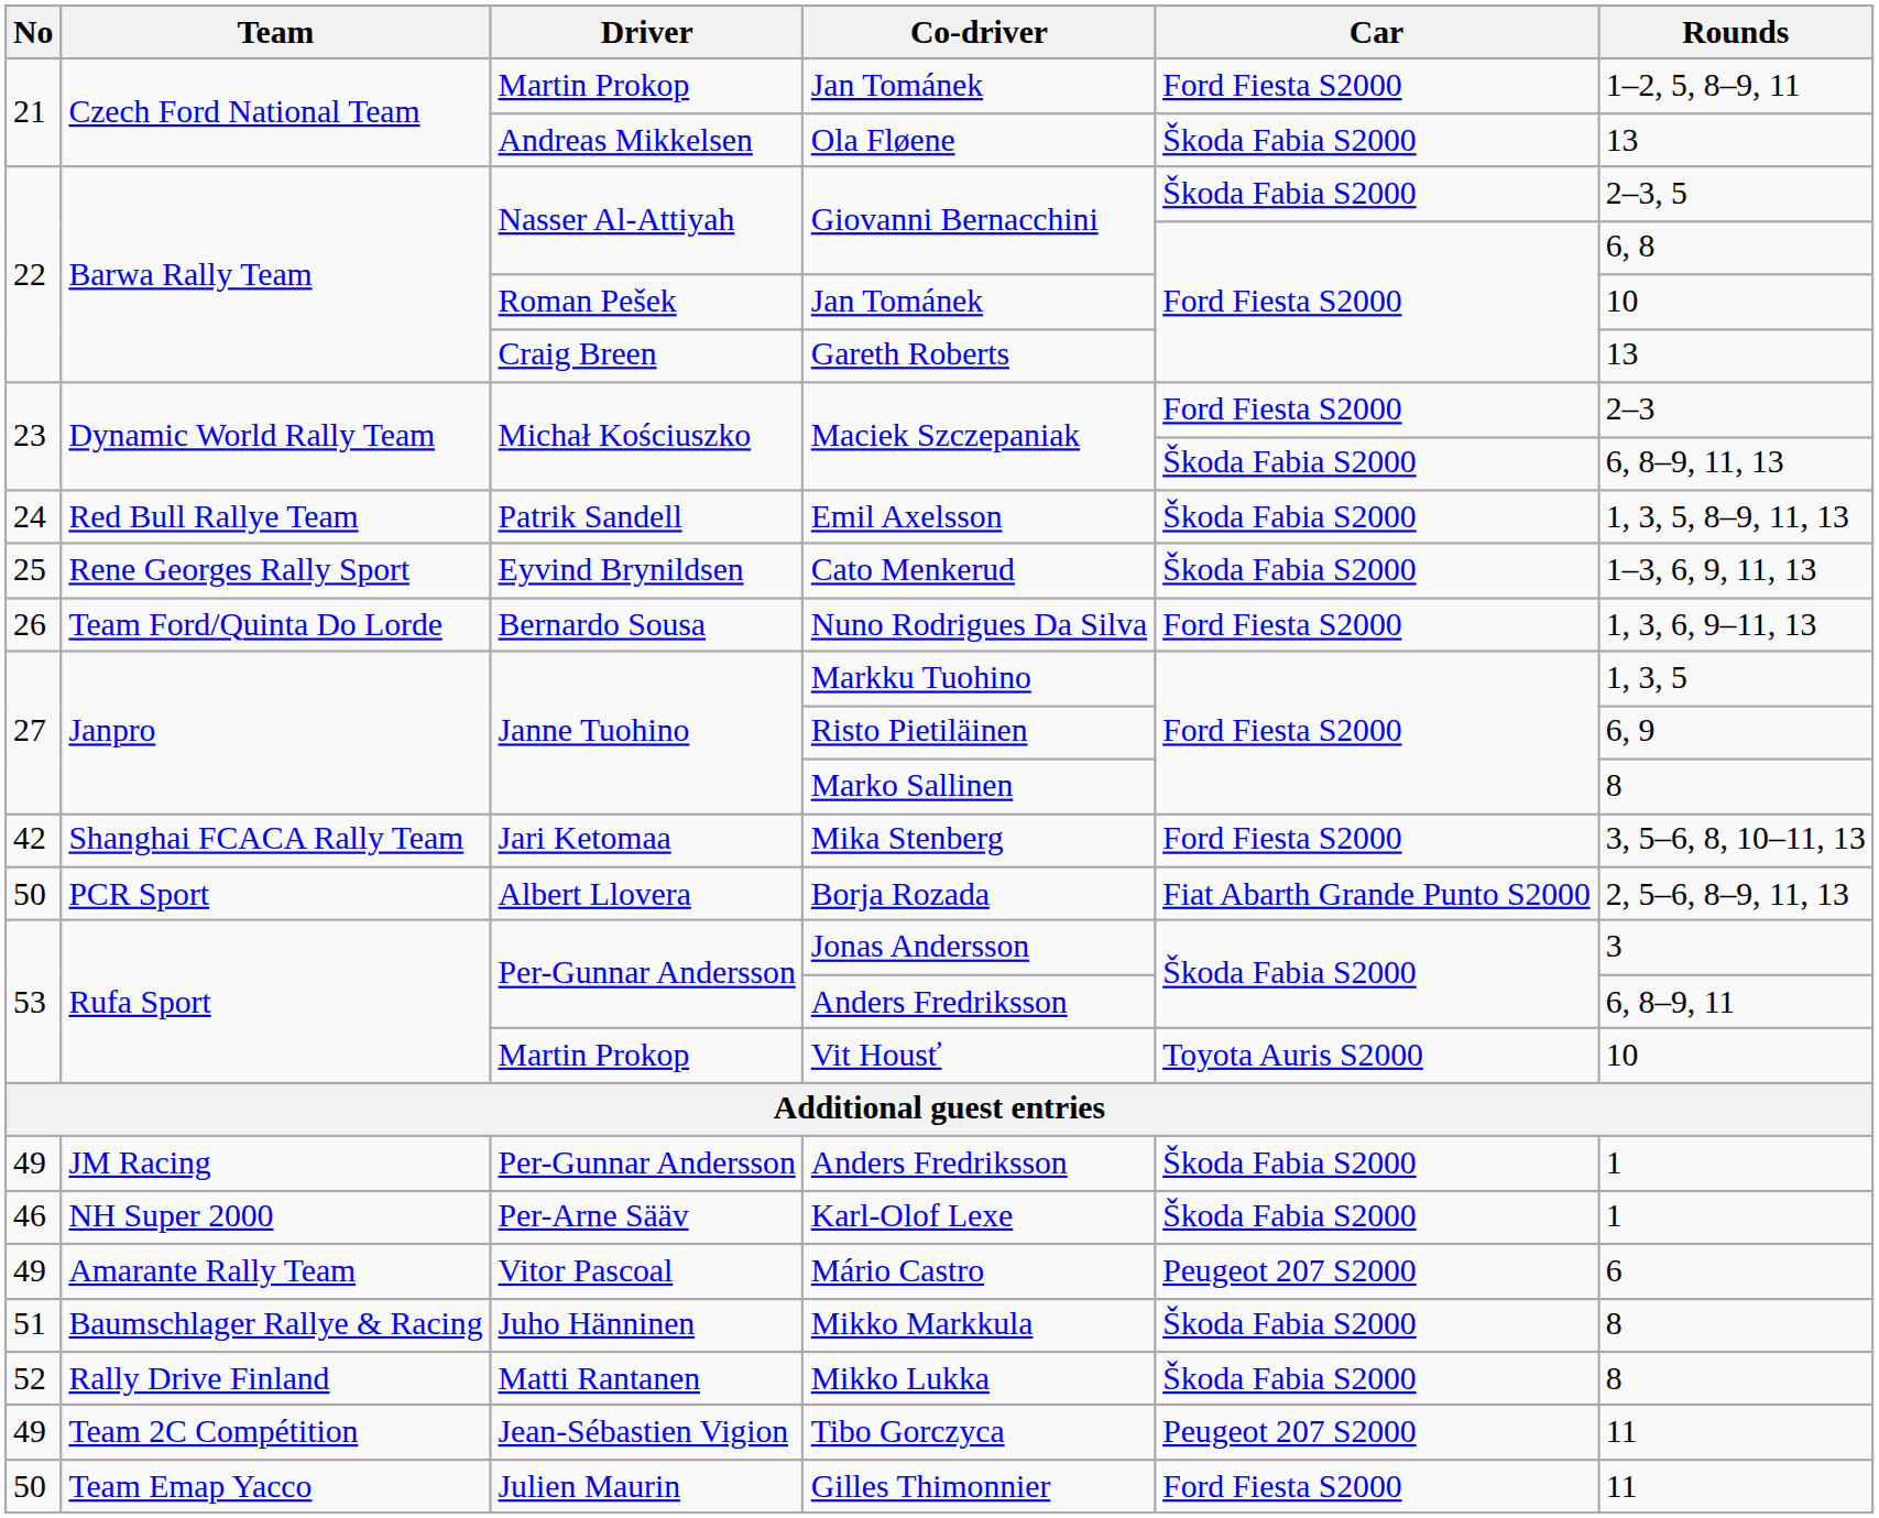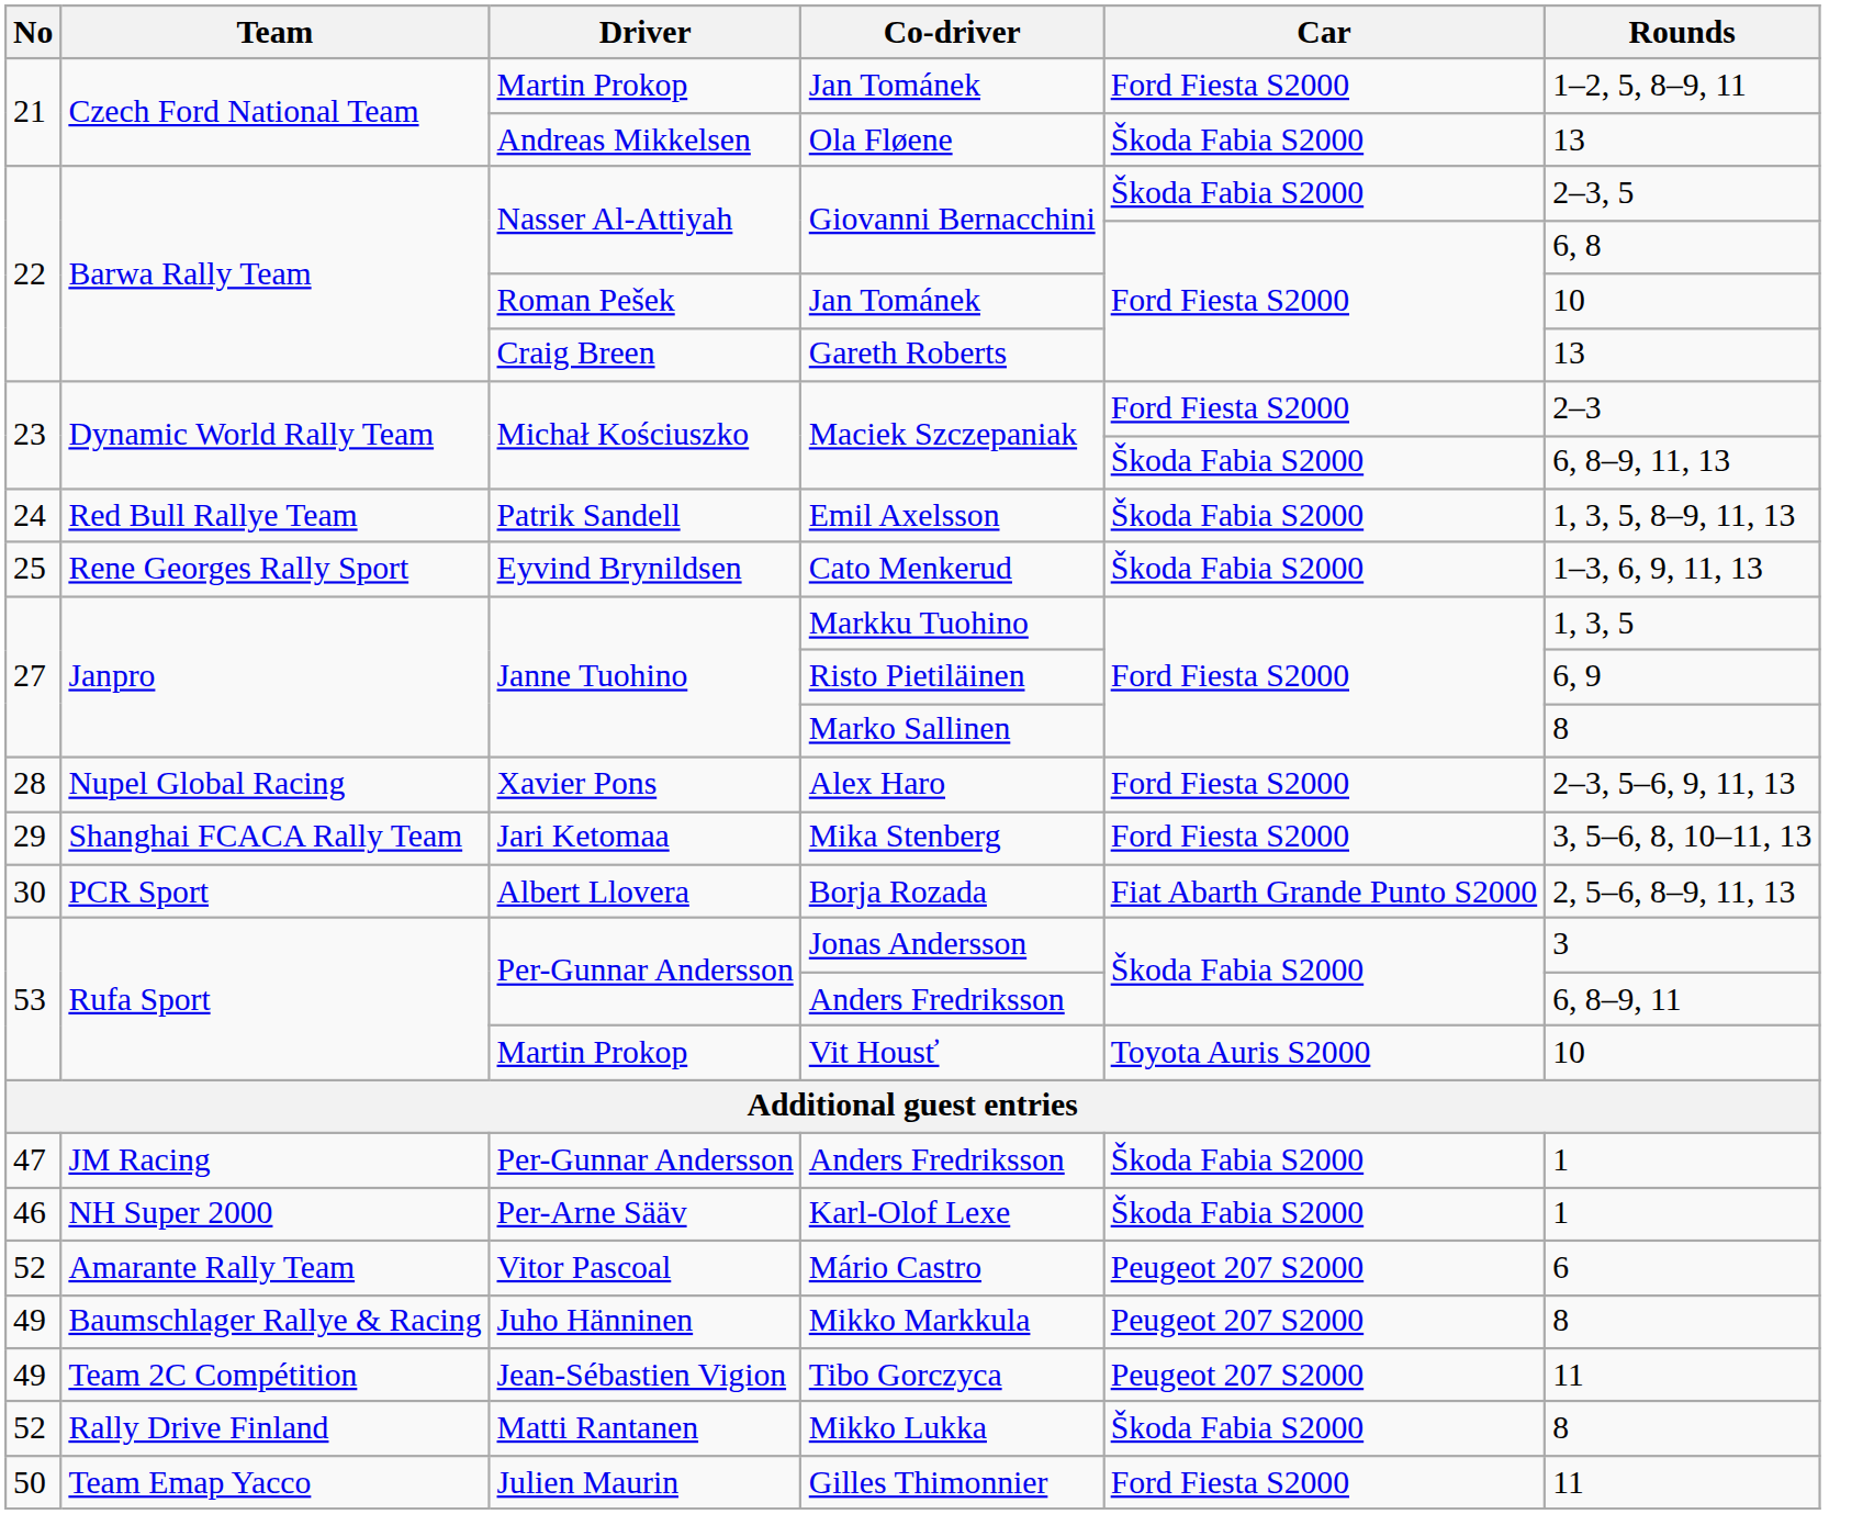- row: 26 | Team Ford/Quinta Do Lorde | Bernardo Sousa | Nuno Rodrigues Da Silva | Ford Fiesta S2000 | 1, 3, 6, 9–11, 13
+ row: 28 | Nupel Global Racing | Xavier Pons | Alex Haro | Ford Fiesta S2000 | 2–3, 5–6, 9, 11, 13
Mika Stenberg | No: 42 -> 29
Borja Rozada | No: 50 -> 30
JM Racing / Anders Fredriksson | No: 49 -> 47
Mário Castro | No: 49 -> 52
Mikko Markkula | No: 51 -> 49
Mikko Markkula | Car: Škoda Fabia S2000 -> Peugeot 207 S2000
rows swapped: Mikko Lukka <-> Tibo Gorczyca
